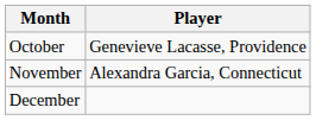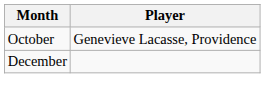- row: November | Alexandra Garcia, Connecticut
